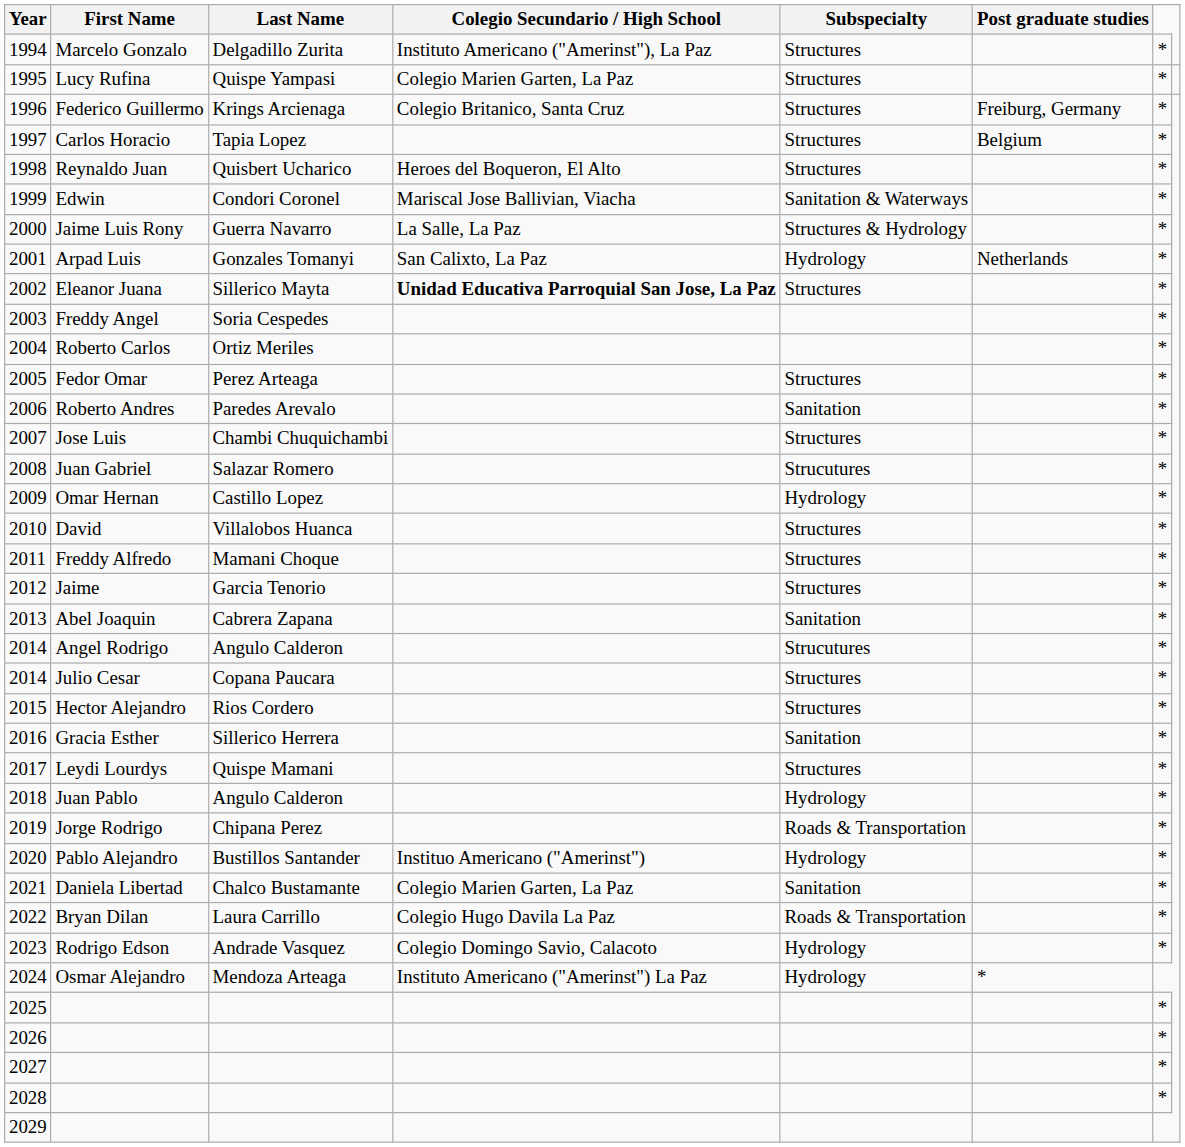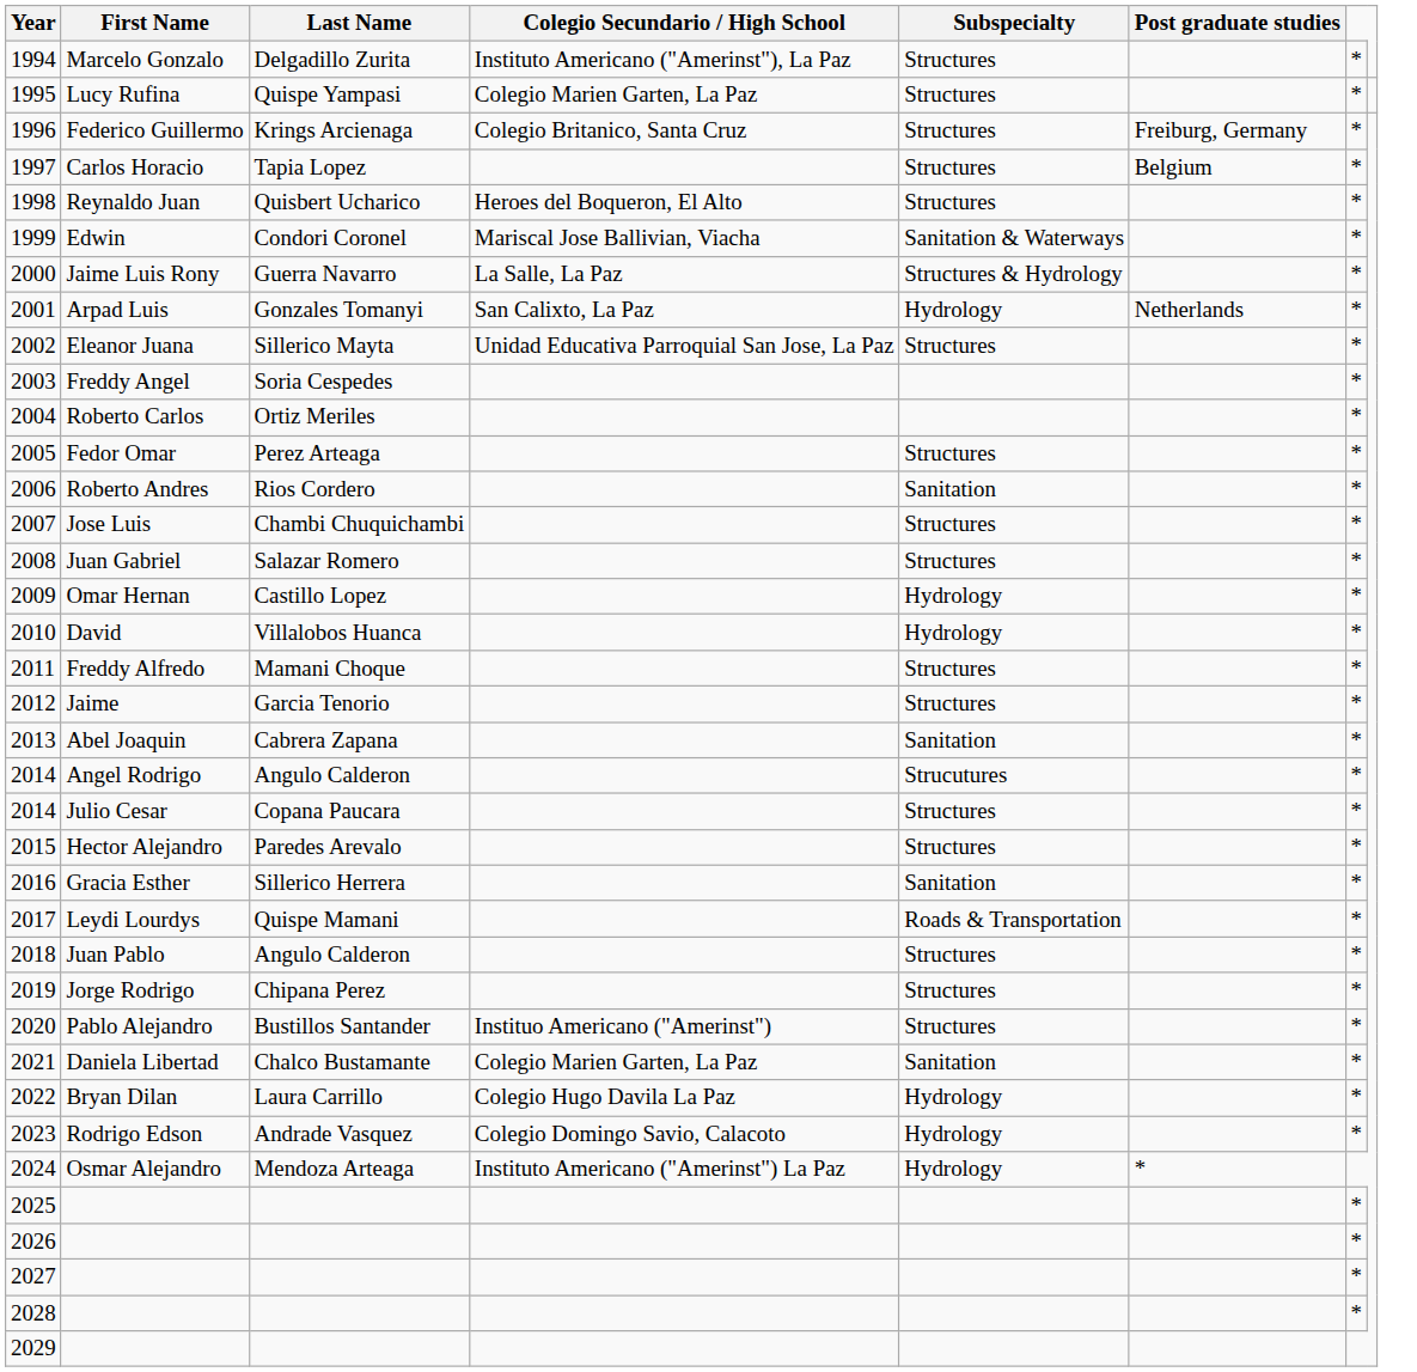2002 | Colegio Secundario / High School: bold -> normal
2006 | Last Name: Paredes Arevalo -> Rios Cordero
2008 | Subspecialty: Strucutures -> Structures
2010 | Subspecialty: Structures -> Hydrology
2015 | Last Name: Rios Cordero -> Paredes Arevalo
2017 | Subspecialty: Structures -> Roads & Transportation
2018 | Subspecialty: Hydrology -> Structures
2019 | Subspecialty: Roads & Transportation -> Structures
2020 | Subspecialty: Hydrology -> Structures
2022 | Subspecialty: Roads & Transportation -> Hydrology
